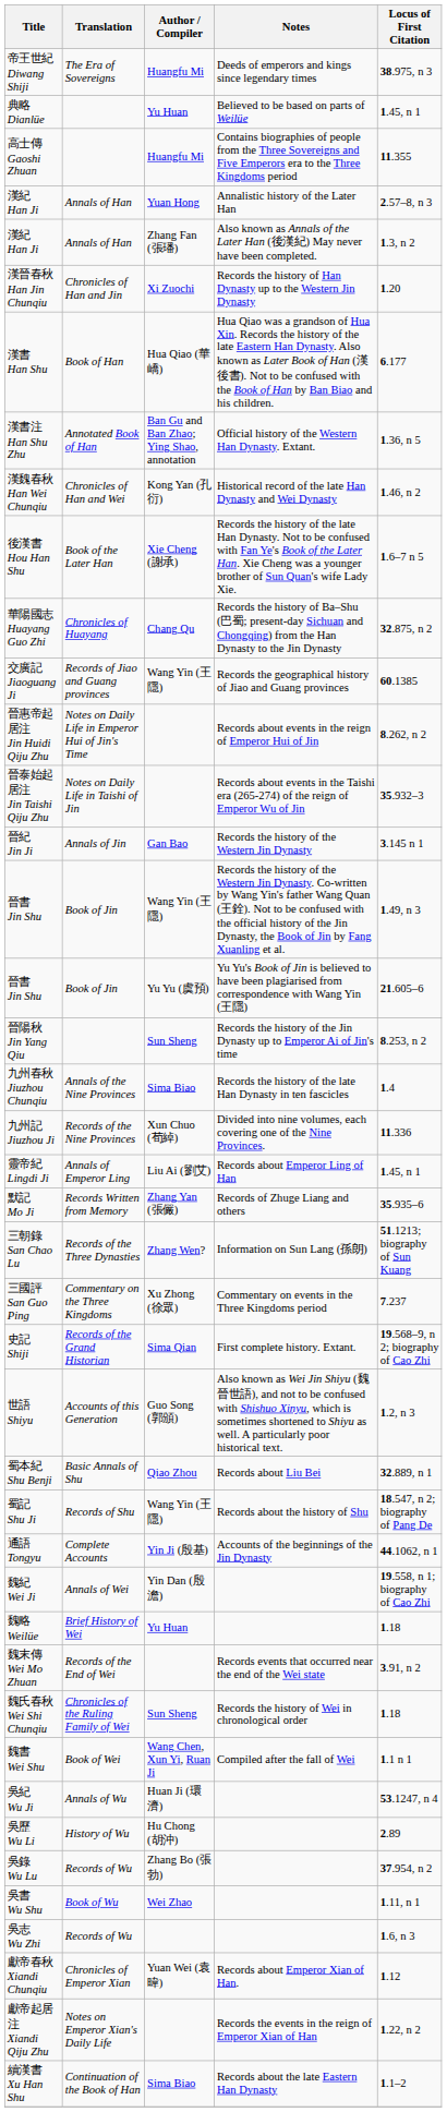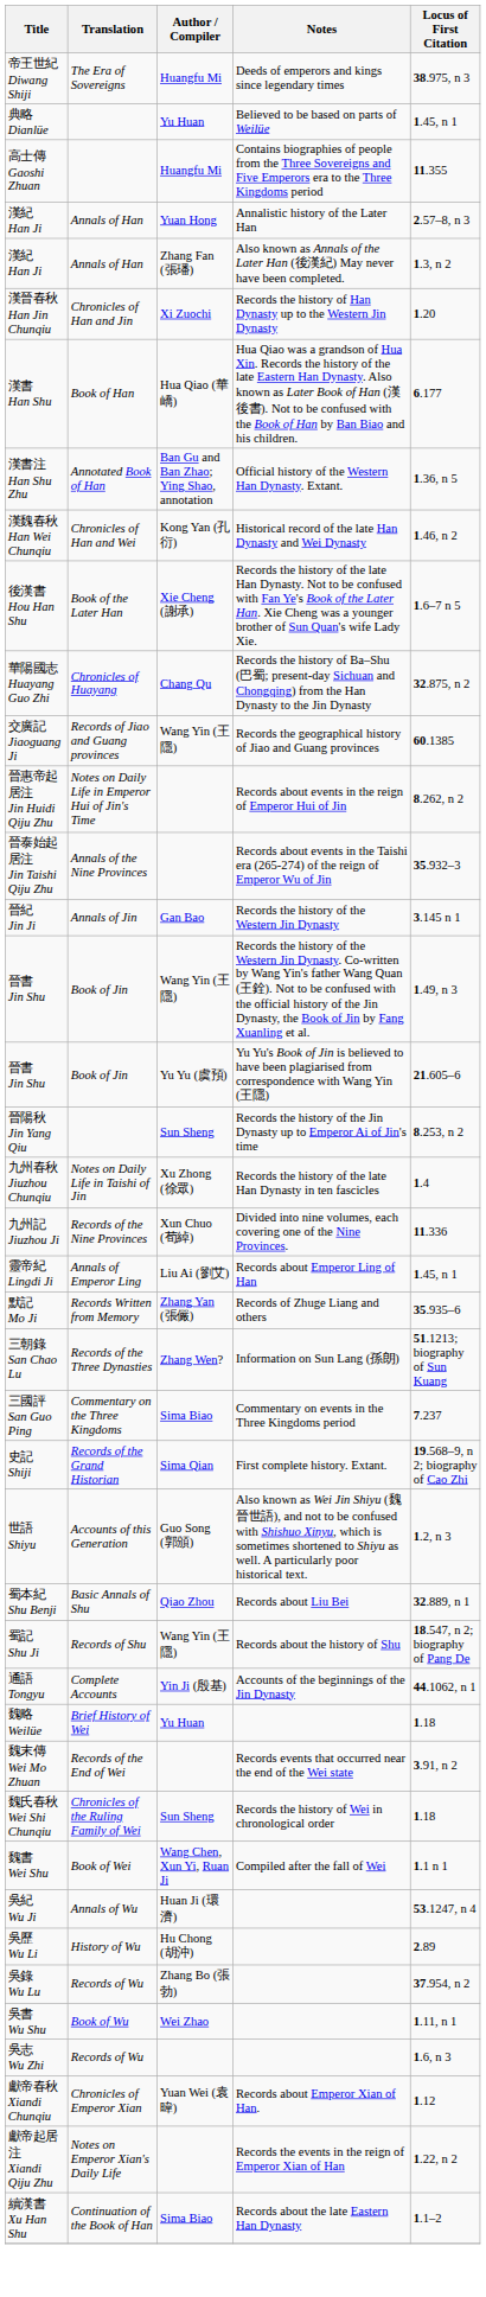晉泰始起居注 Jin Taishi Qiju Zhu | Translation: Notes on Daily Life in Taishi of Jin -> Annals of the Nine Provinces
九州春秋 Jiuzhou Chunqiu | Translation: Annals of the Nine Provinces -> Notes on Daily Life in Taishi of Jin
九州春秋 Jiuzhou Chunqiu | Author / Compiler: Sima Biao -> Xu Zhong (徐眾)
三國評 San Guo Ping | Author / Compiler: Xu Zhong (徐眾) -> Sima Biao
- row: 魏紀 Wei Ji | Annals of Wei | Yin Dan (殷澹) | 19.558, n 1; biography of Cao Zhi
